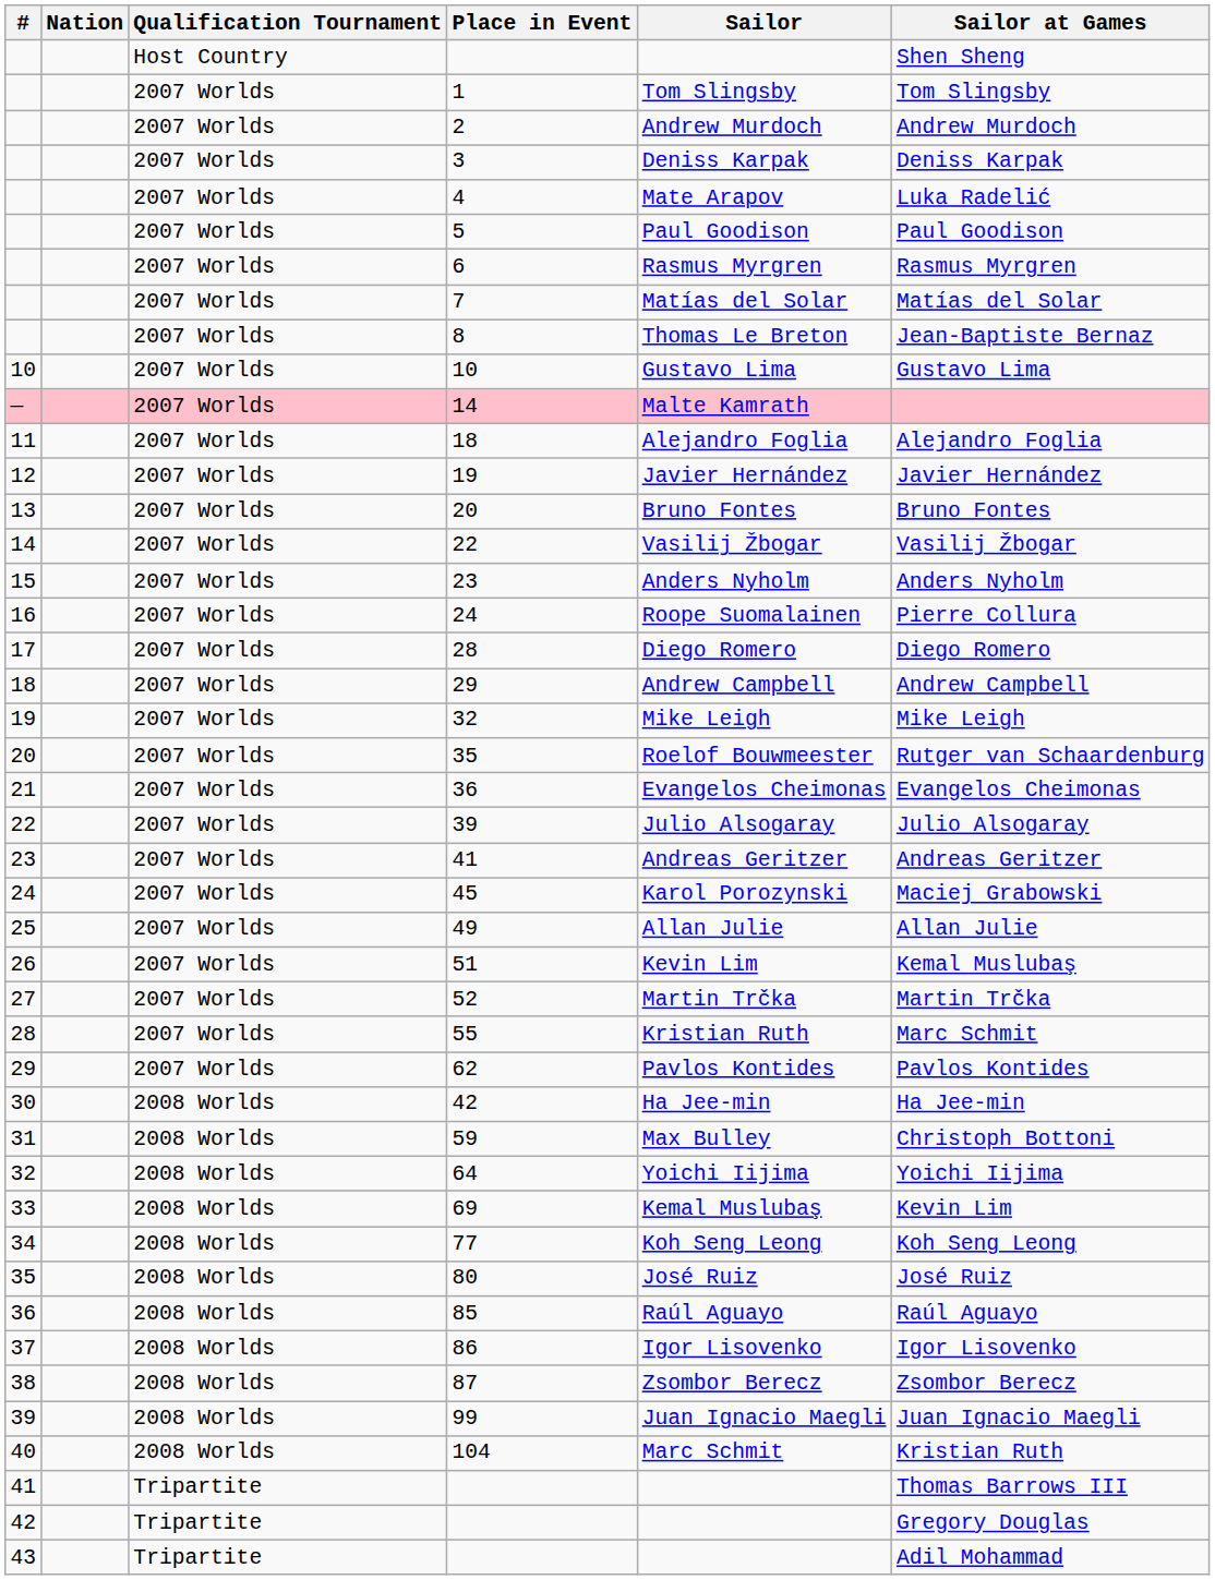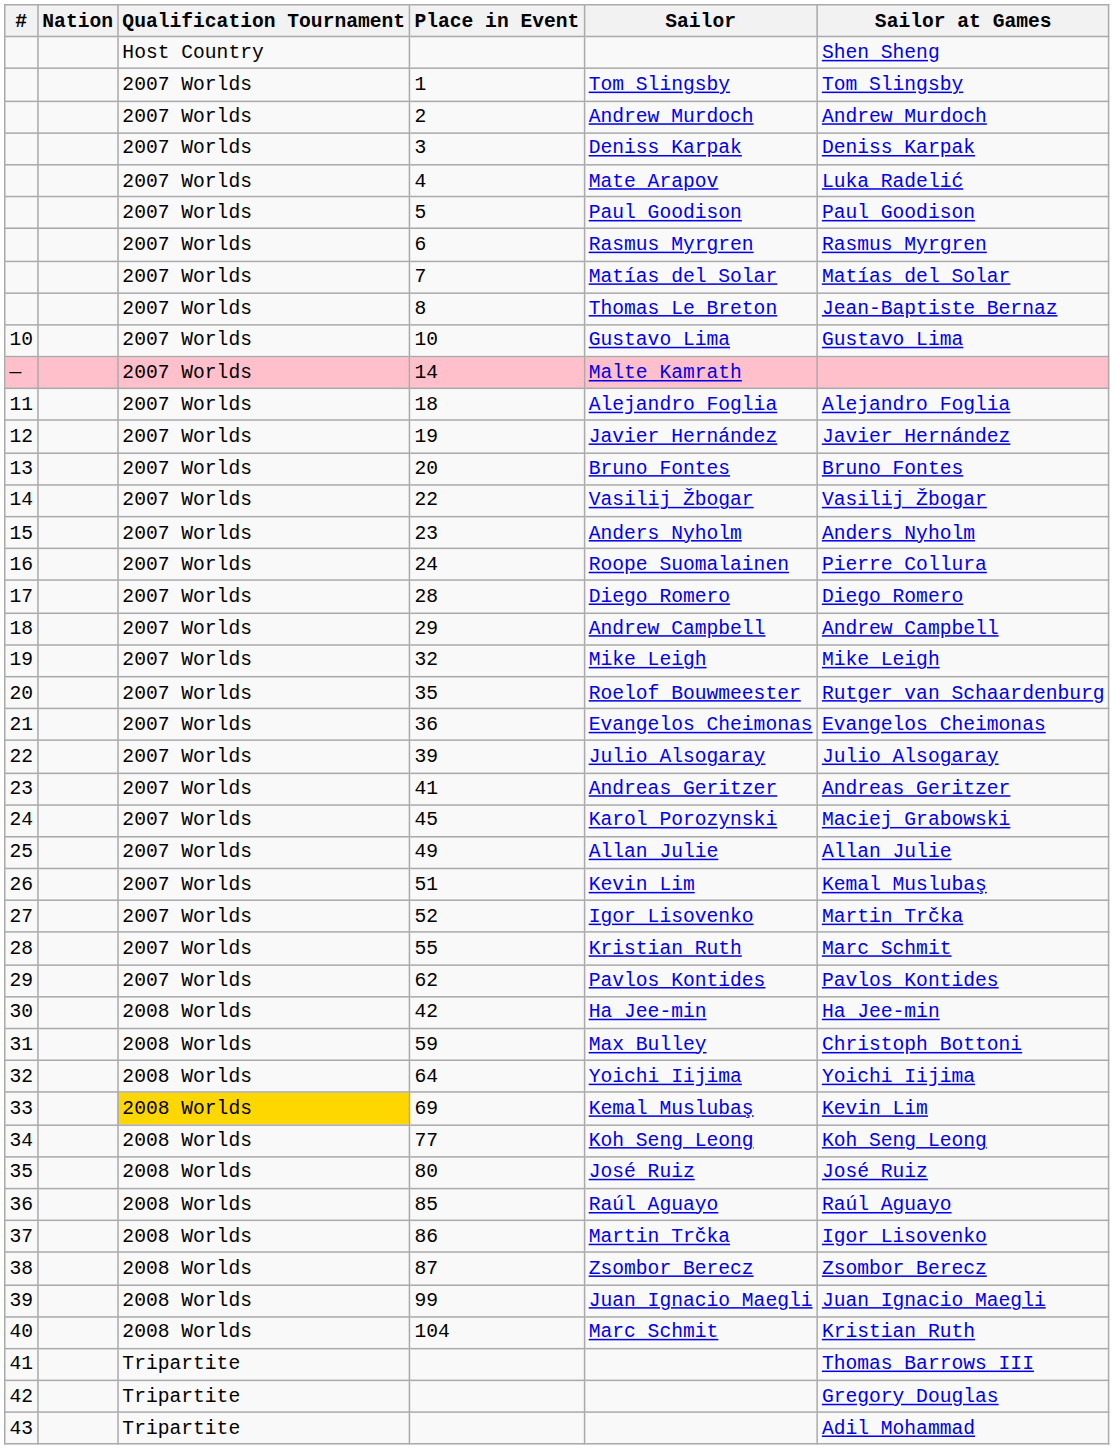52 | Sailor: Martin Trčka -> Igor Lisovenko
69 | Qualification Tournament: no background -> gold background
86 | Sailor: Igor Lisovenko -> Martin Trčka
